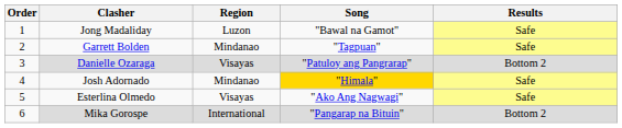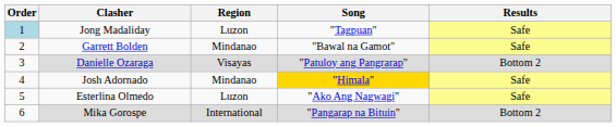Jong Madaliday | Order: no background -> lightblue background
Jong Madaliday | Song: "Bawal na Gamot" -> "Tagpuan"
Garrett Bolden | Song: "Tagpuan" -> "Bawal na Gamot"
Esterlina Olmedo | Region: Visayas -> Luzon
